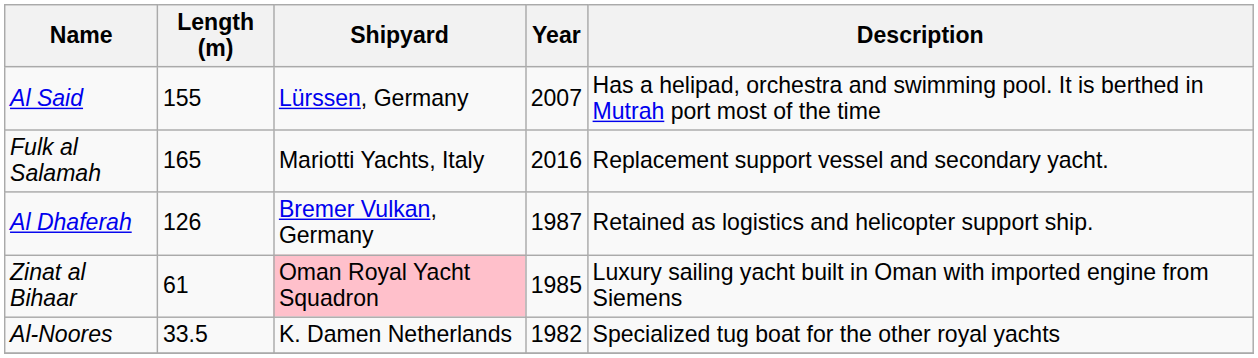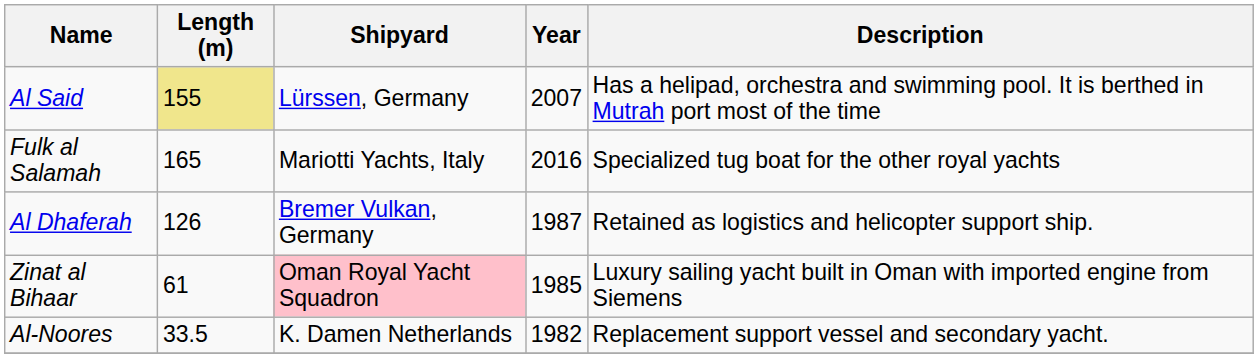Al Said | Length (m): no background -> khaki background
Fulk al Salamah | Description: Replacement support vessel and secondary yacht. -> Specialized tug boat for the other royal yachts
Al-Noores | Description: Specialized tug boat for the other royal yachts -> Replacement support vessel and secondary yacht.
